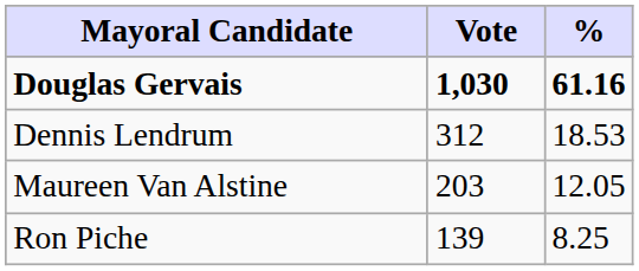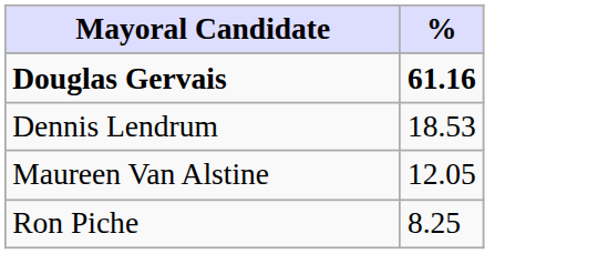- column: Vote | 1,030 | 312 | 203 | 139
